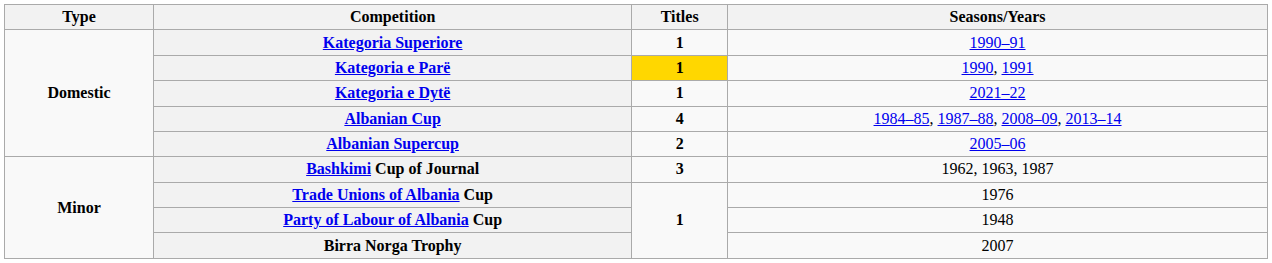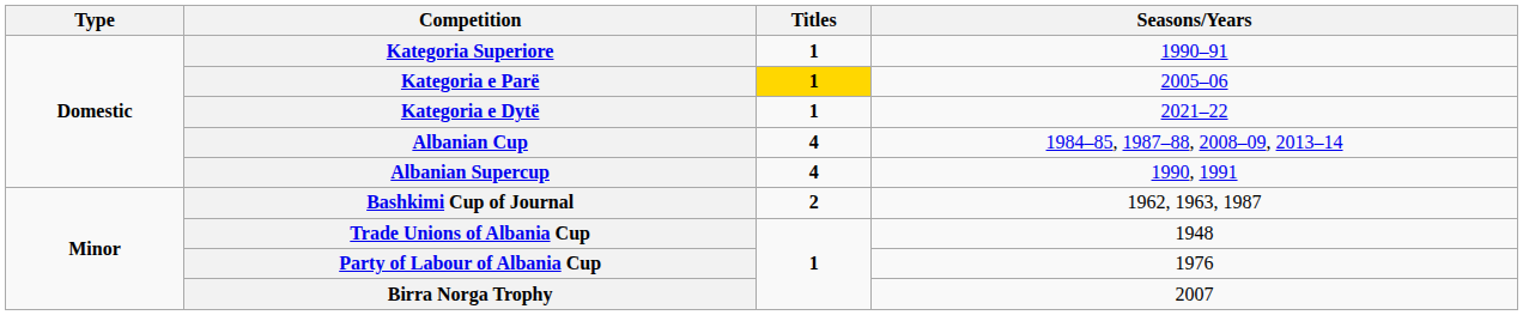Kategoria e Parë | Seasons/Years: 1990, 1991 -> 2005–06
Albanian Supercup | Titles: 2 -> 4
Albanian Supercup | Seasons/Years: 2005–06 -> 1990, 1991
Bashkimi Cup of Journal | Titles: 3 -> 2
Trade Unions of Albania Cup | Seasons/Years: 1976 -> 1948
Party of Labour of Albania Cup | Seasons/Years: 1948 -> 1976
